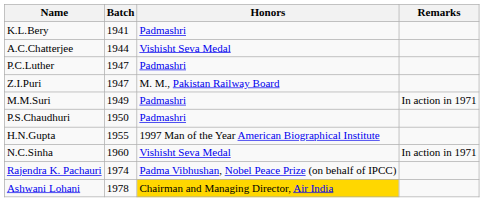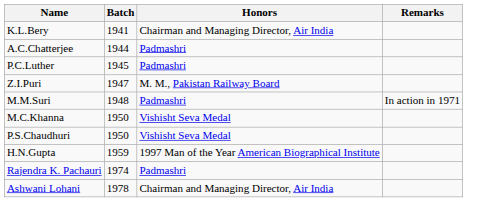K.L.Bery | Honors: Padmashri -> Chairman and Managing Director, Air India
A.C.Chatterjee | Honors: Vishisht Seva Medal -> Padmashri
P.C.Luther | Batch: 1947 -> 1945
M.M.Suri | Batch: 1949 -> 1948
+ row: M.C.Khanna | 1950 | Vishisht Seva Medal
P.S.Chaudhuri | Honors: Padmashri -> Vishisht Seva Medal
H.N.Gupta | Batch: 1955 -> 1959
- row: N.C.Sinha | 1960 | Vishisht Seva Medal | In action in 1971
Rajendra K. Pachauri | Honors: Padma Vibhushan, Nobel Peace Prize (on behalf of IPCC) -> Padmashri
Ashwani Lohani | Honors: gold background -> no background
